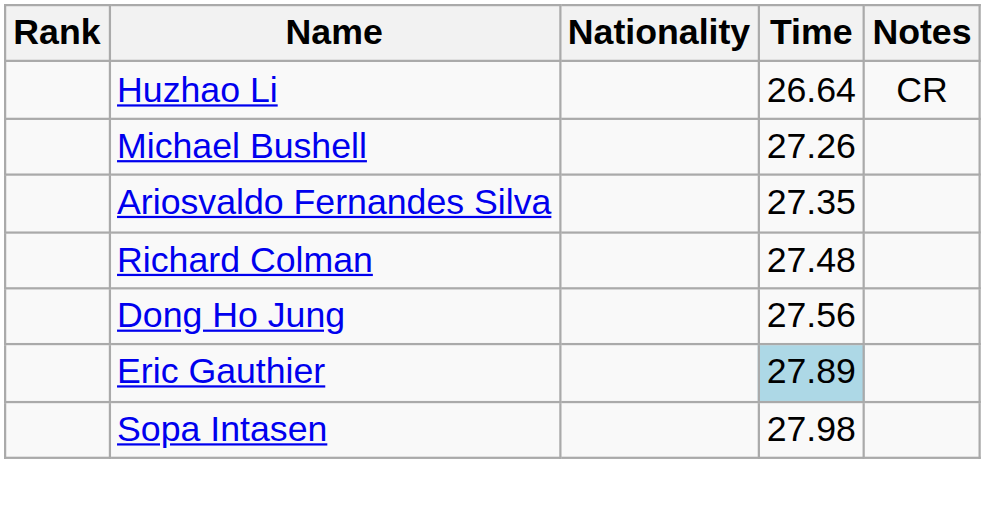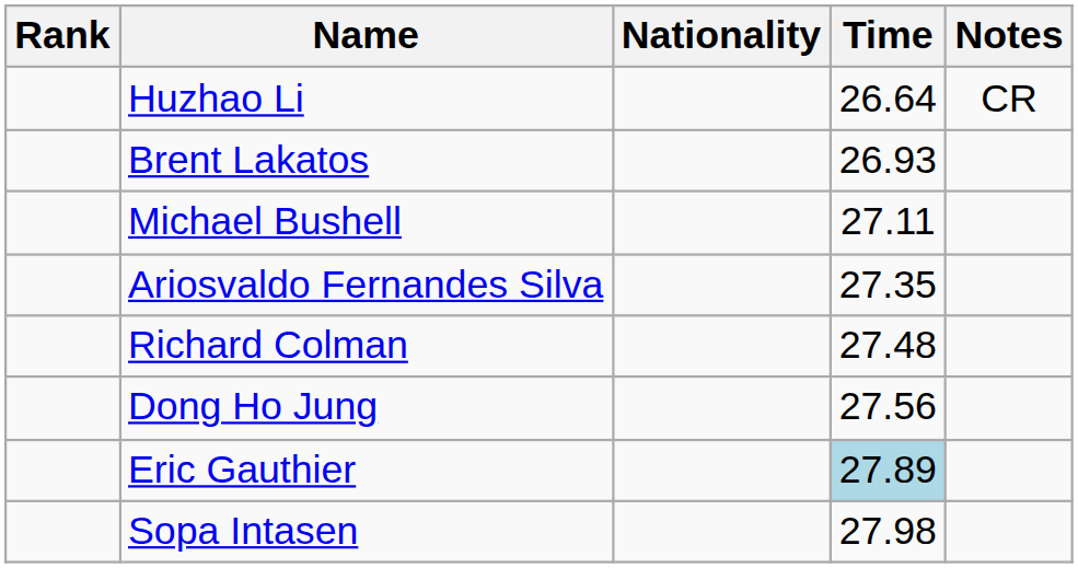+ row: Brent Lakatos | 26.93
Michael Bushell | Time: 27.26 -> 27.11
